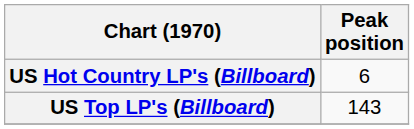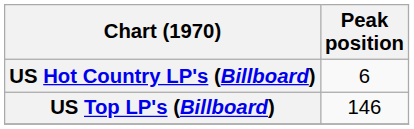US Top LP's (Billboard) | Peak position: 143 -> 146
